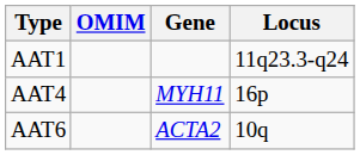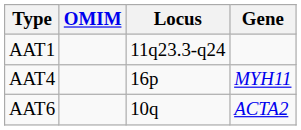columns swapped: Gene <-> Locus
